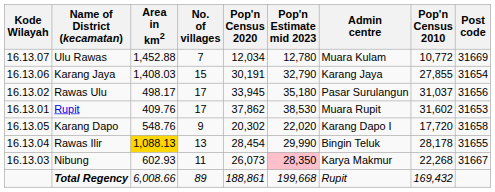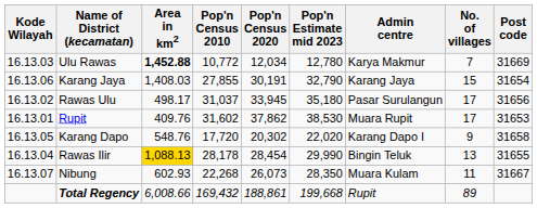columns swapped: Pop'n Census 2010 <-> No. of villages
Ulu Rawas | Kode Wilayah: 16.13.07 -> 16.13.03
Ulu Rawas | Area in km2: normal -> bold
Ulu Rawas | Admin centre: Muara Kulam -> Karya Makmur
Nibung | Kode Wilayah: 16.13.03 -> 16.13.07
Nibung | Pop'n Estimate mid 2023: pink background -> no background
Nibung | Admin centre: Karya Makmur -> Muara Kulam
